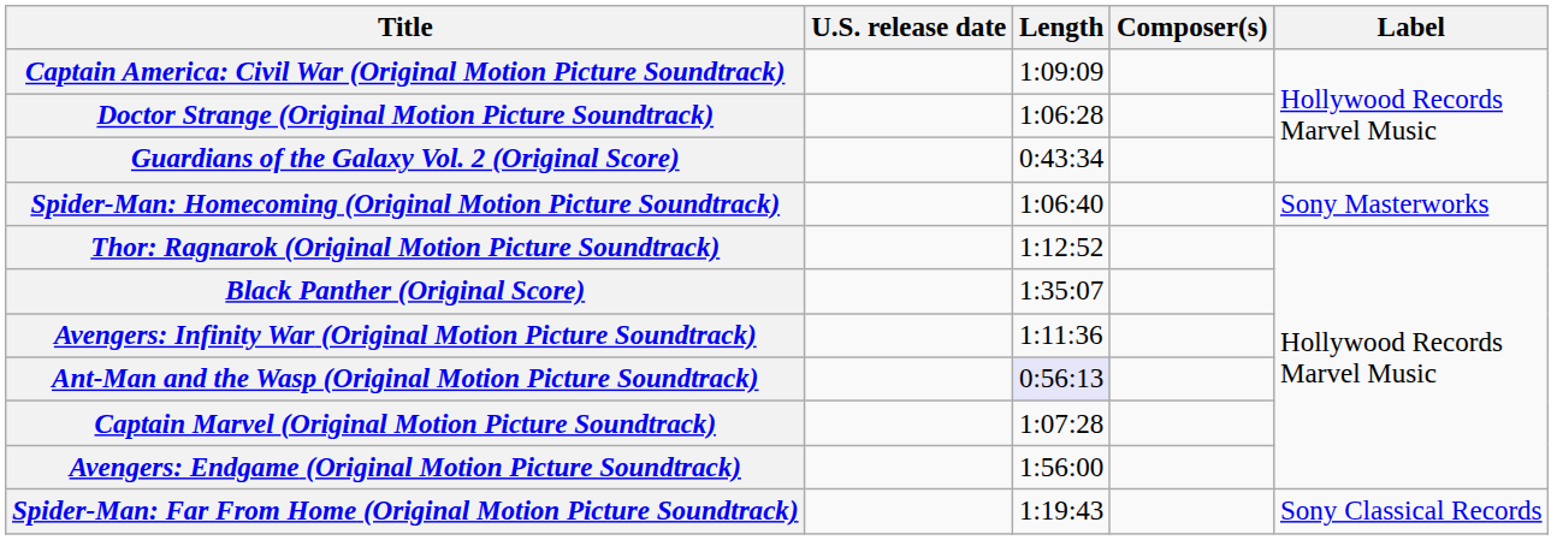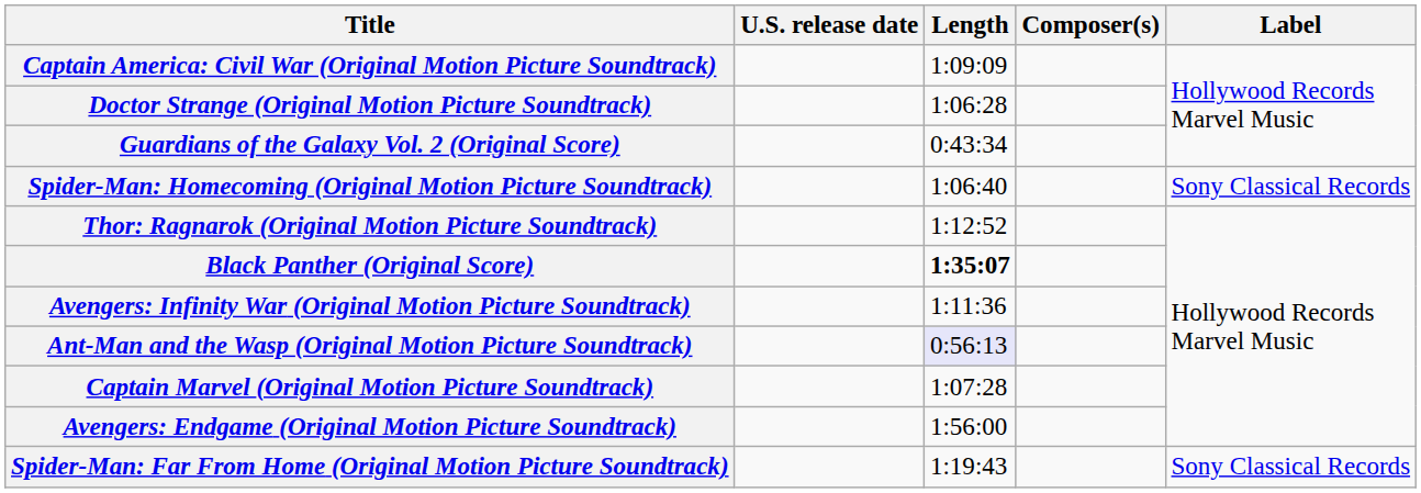Spider-Man: Homecoming (Original Motion Picture Soundtrack) | Label: Sony Masterworks -> Sony Classical Records
Black Panther (Original Score) | Length: normal -> bold
